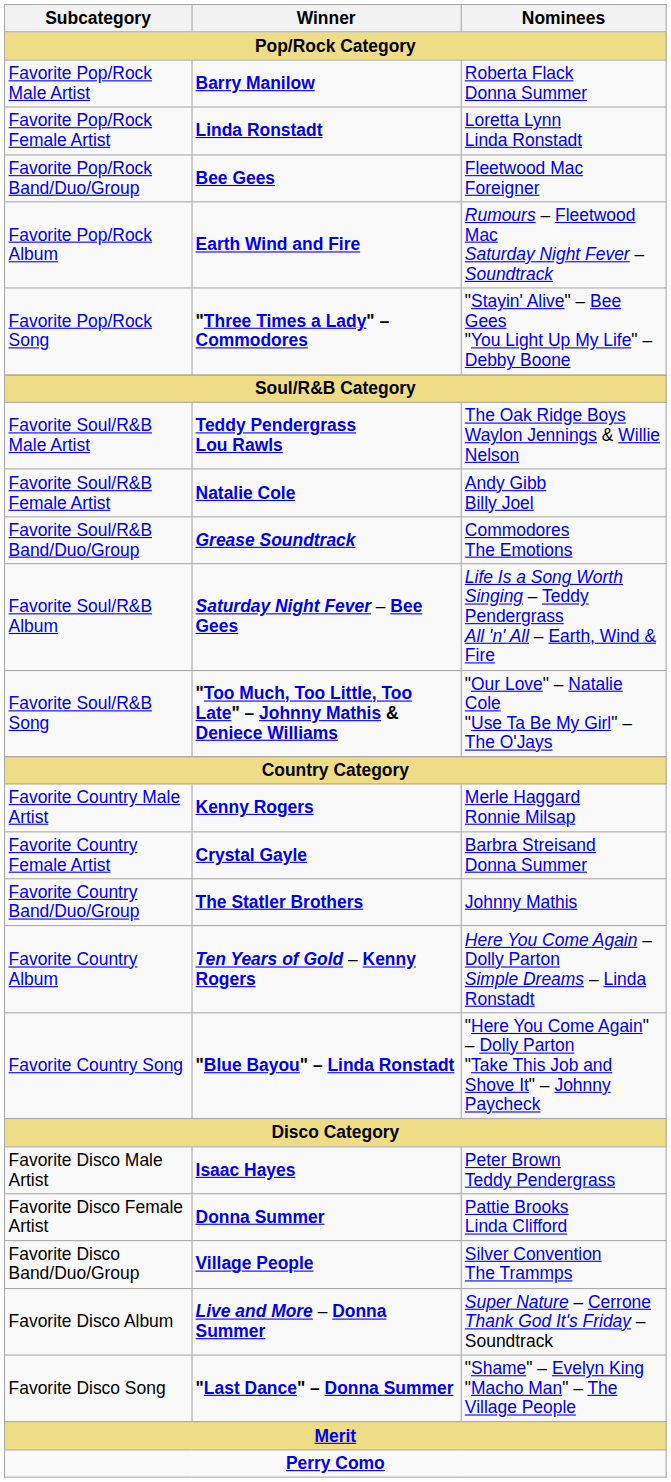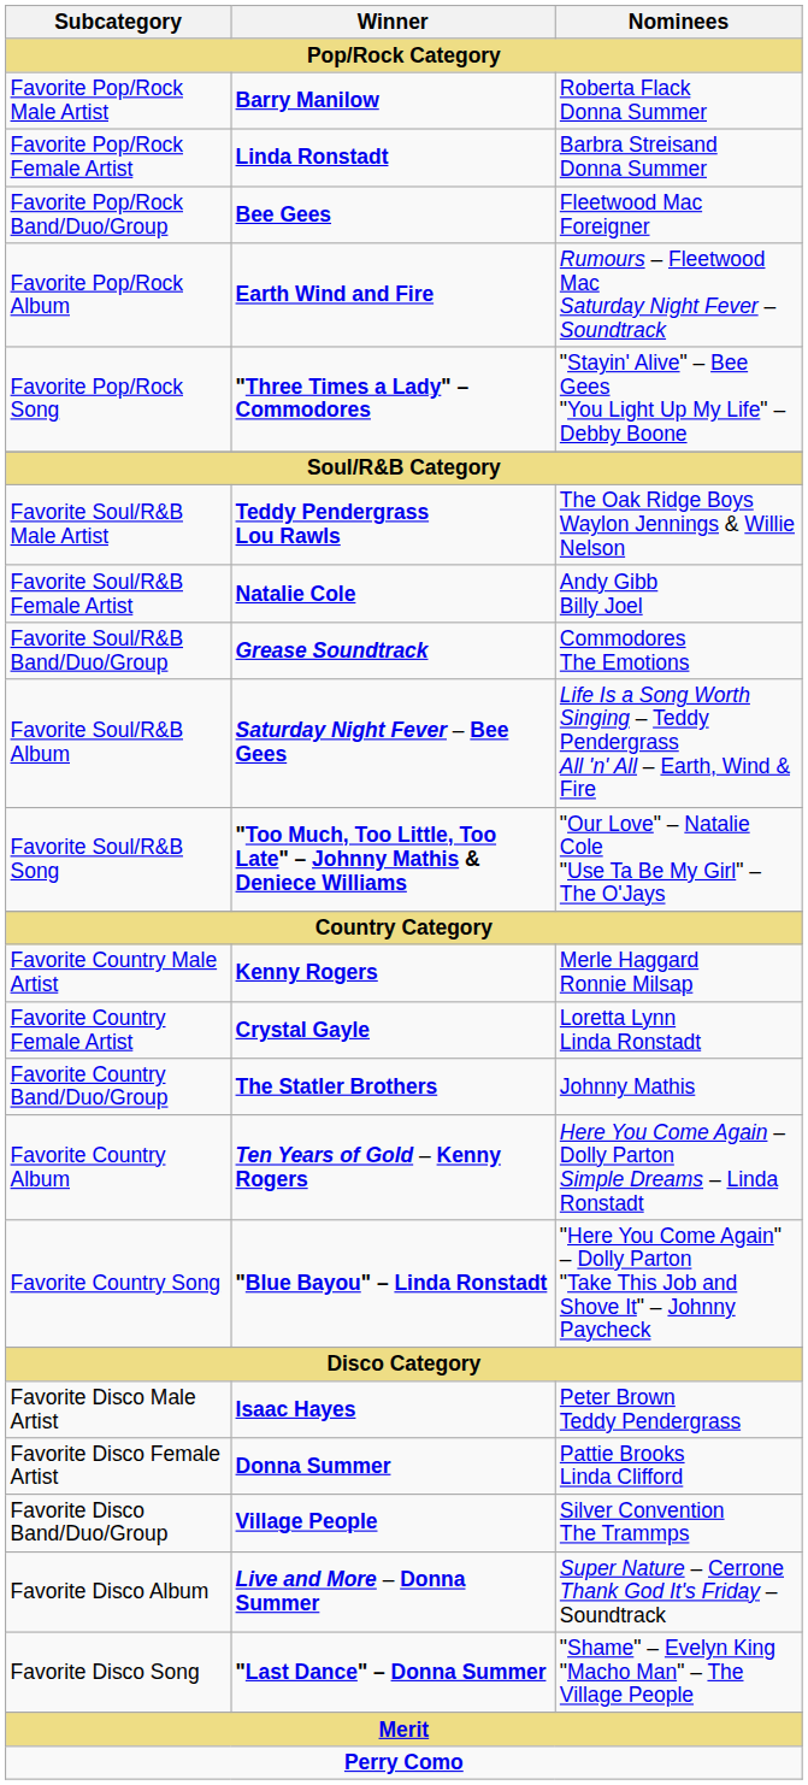Favorite Pop/Rock Female Artist | Nominees: Loretta Lynn Linda Ronstadt -> Barbra Streisand Donna Summer
Favorite Country Female Artist | Nominees: Barbra Streisand Donna Summer -> Loretta Lynn Linda Ronstadt
